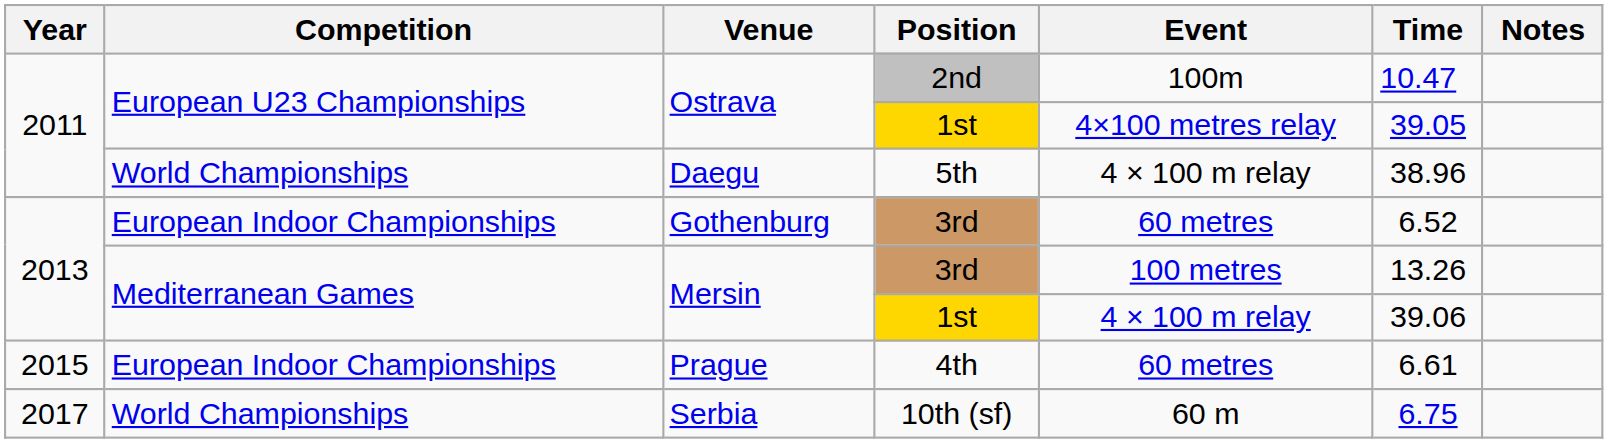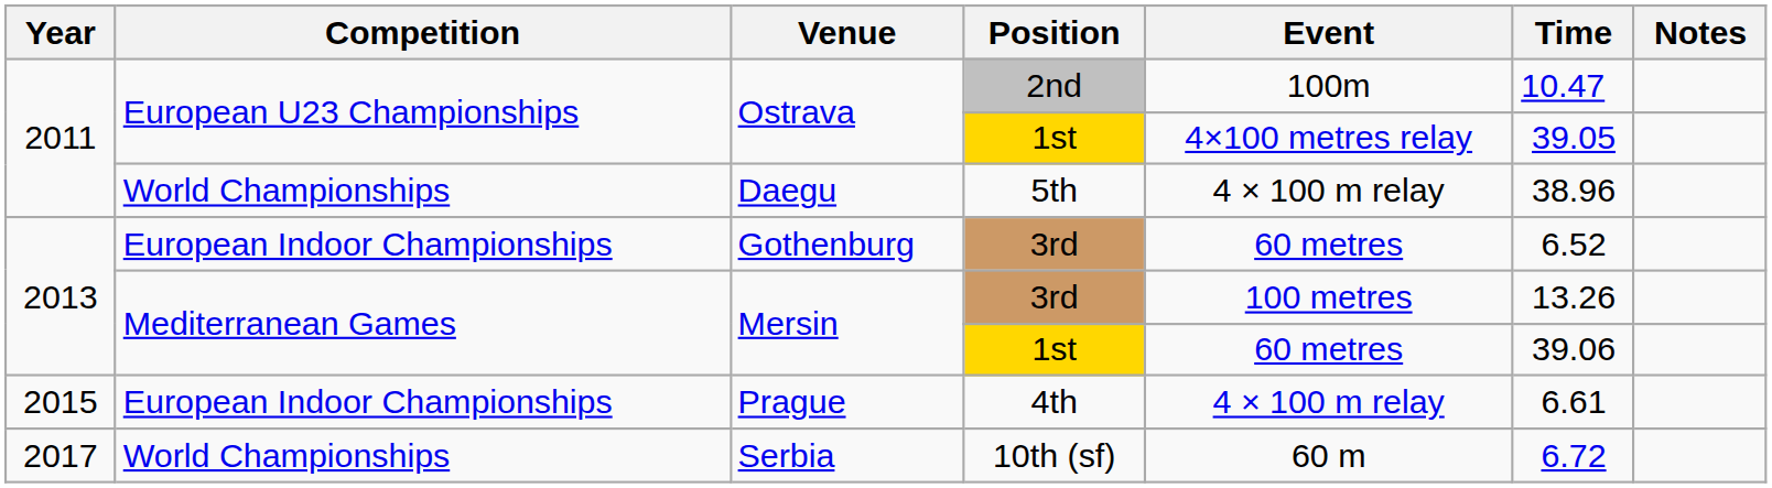Mersin / 1st | Event: 4 × 100 m relay -> 60 metres
Prague | Event: 60 metres -> 4 × 100 m relay
Serbia | Time: 6.75 -> 6.72
